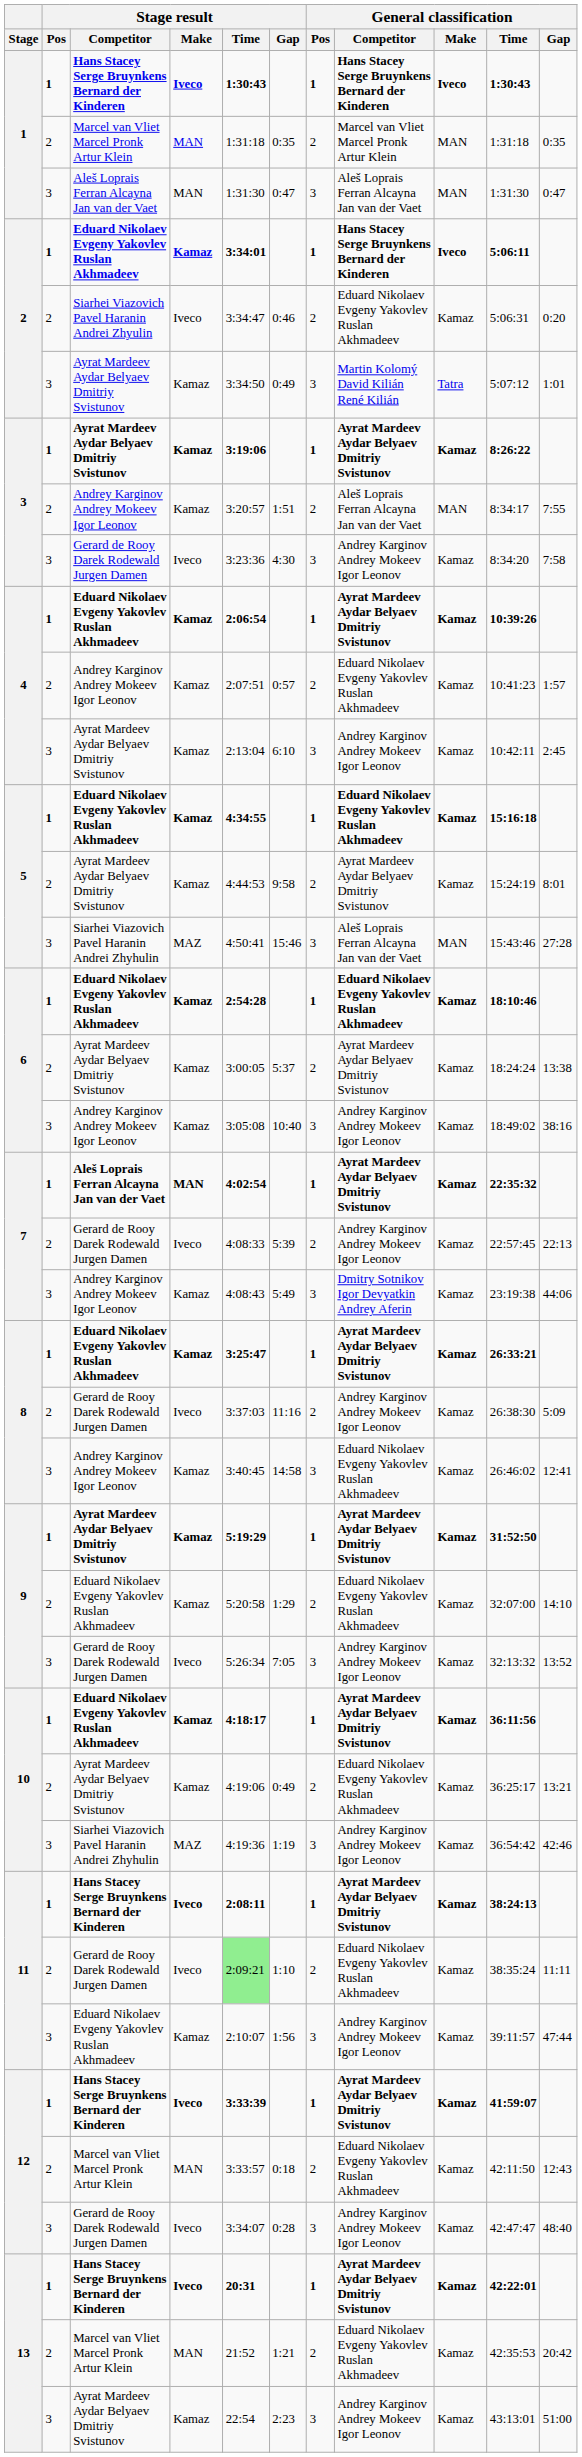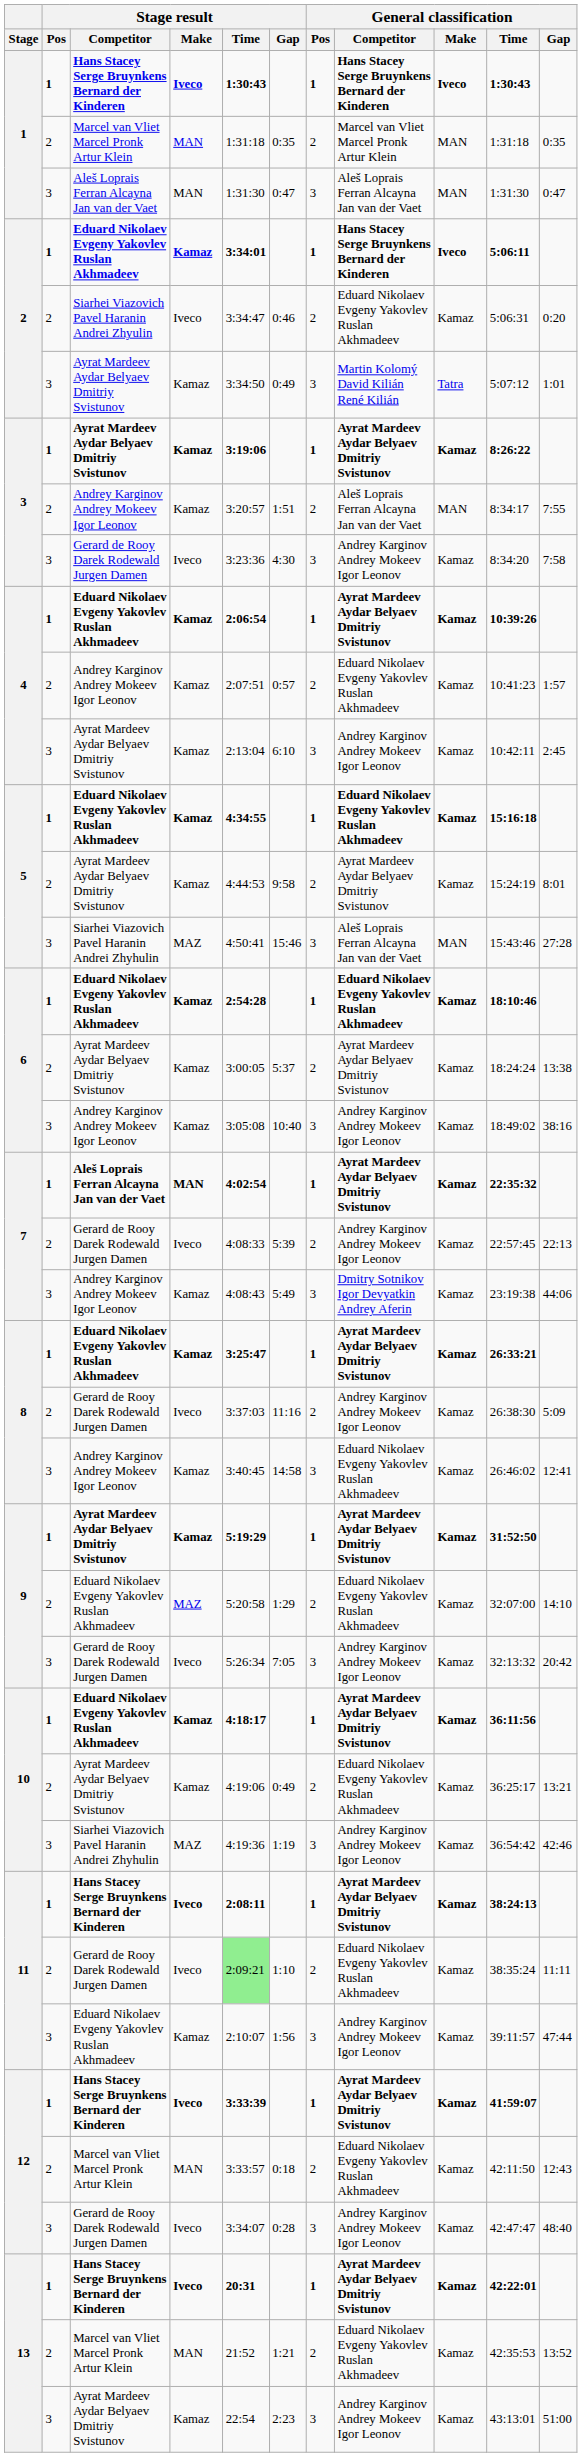9 / Eduard Nikolaev Evgeny Yakovlev Ruslan Akhmadeev | Stage result / Make: Kamaz -> MAZ
9 / Gerard de Rooy Darek Rodewald Jurgen Damen | General classification / Gap: 13:52 -> 20:42
13 / Marcel van Vliet Marcel Pronk Artur Klein | General classification / Gap: 20:42 -> 13:52
